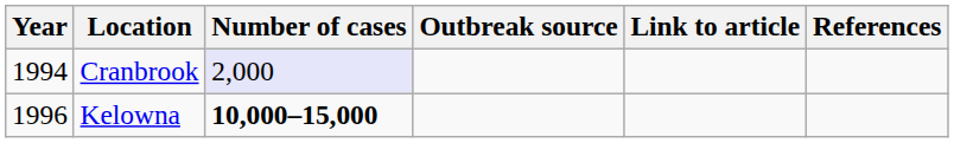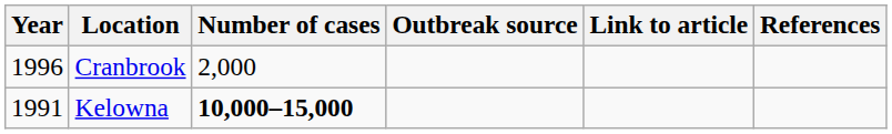Cranbrook | Year: 1994 -> 1996
Cranbrook | Number of cases: lavender background -> no background
Kelowna | Year: 1996 -> 1991
